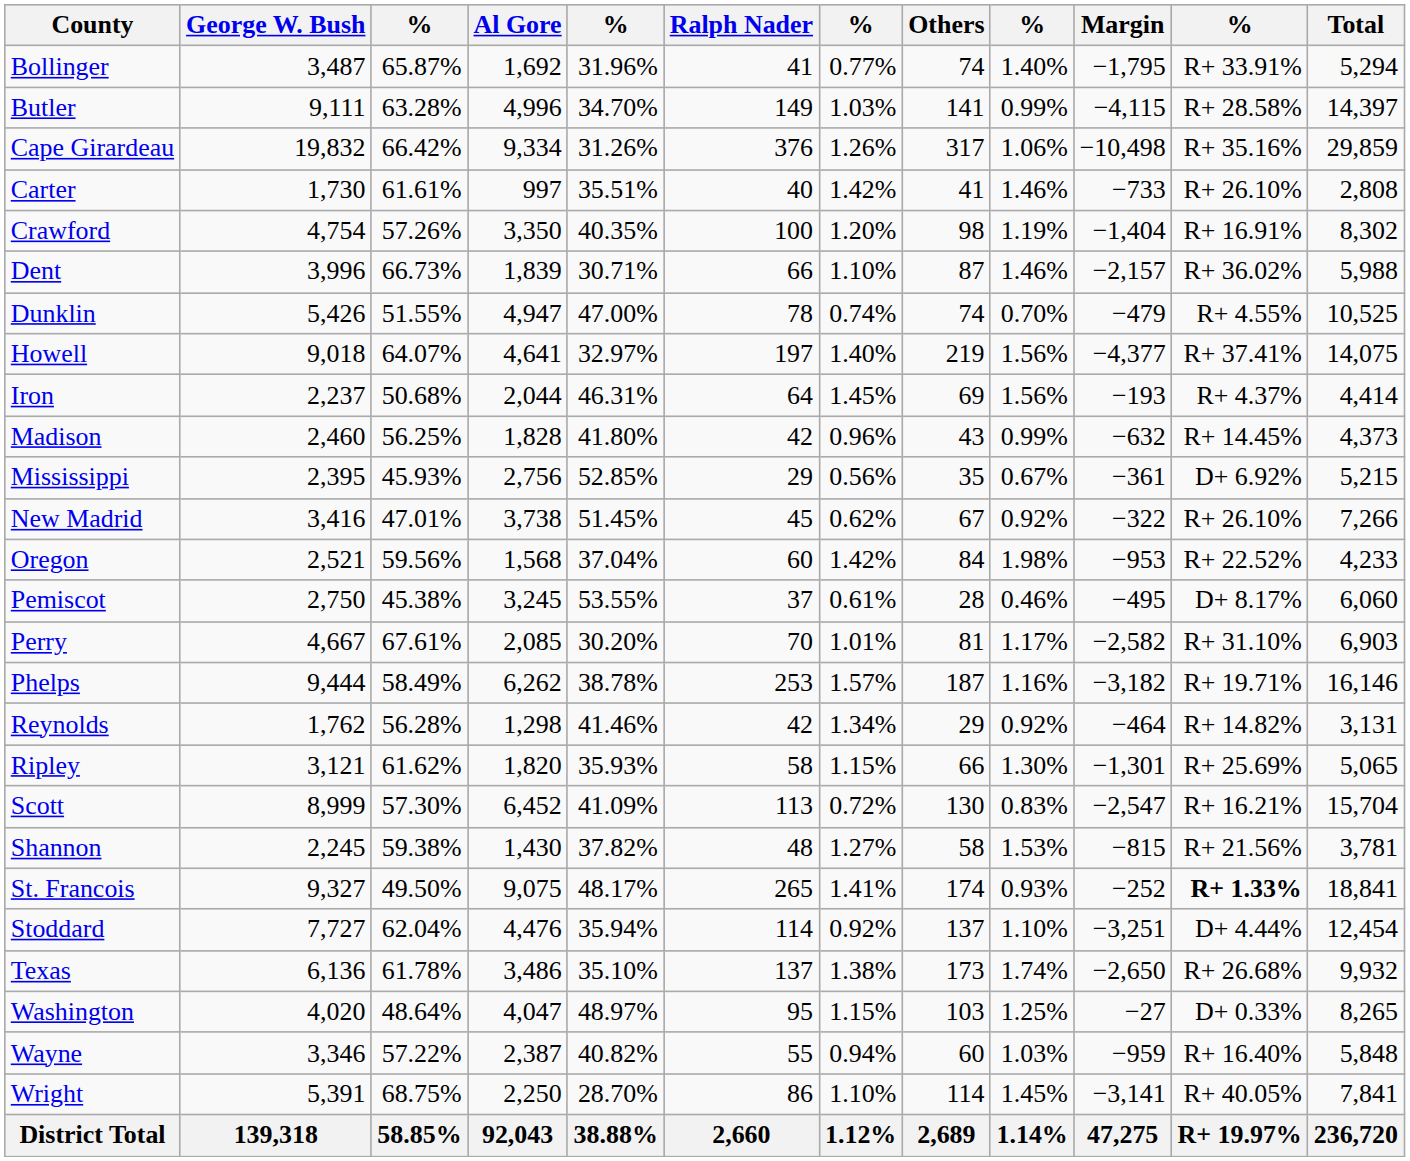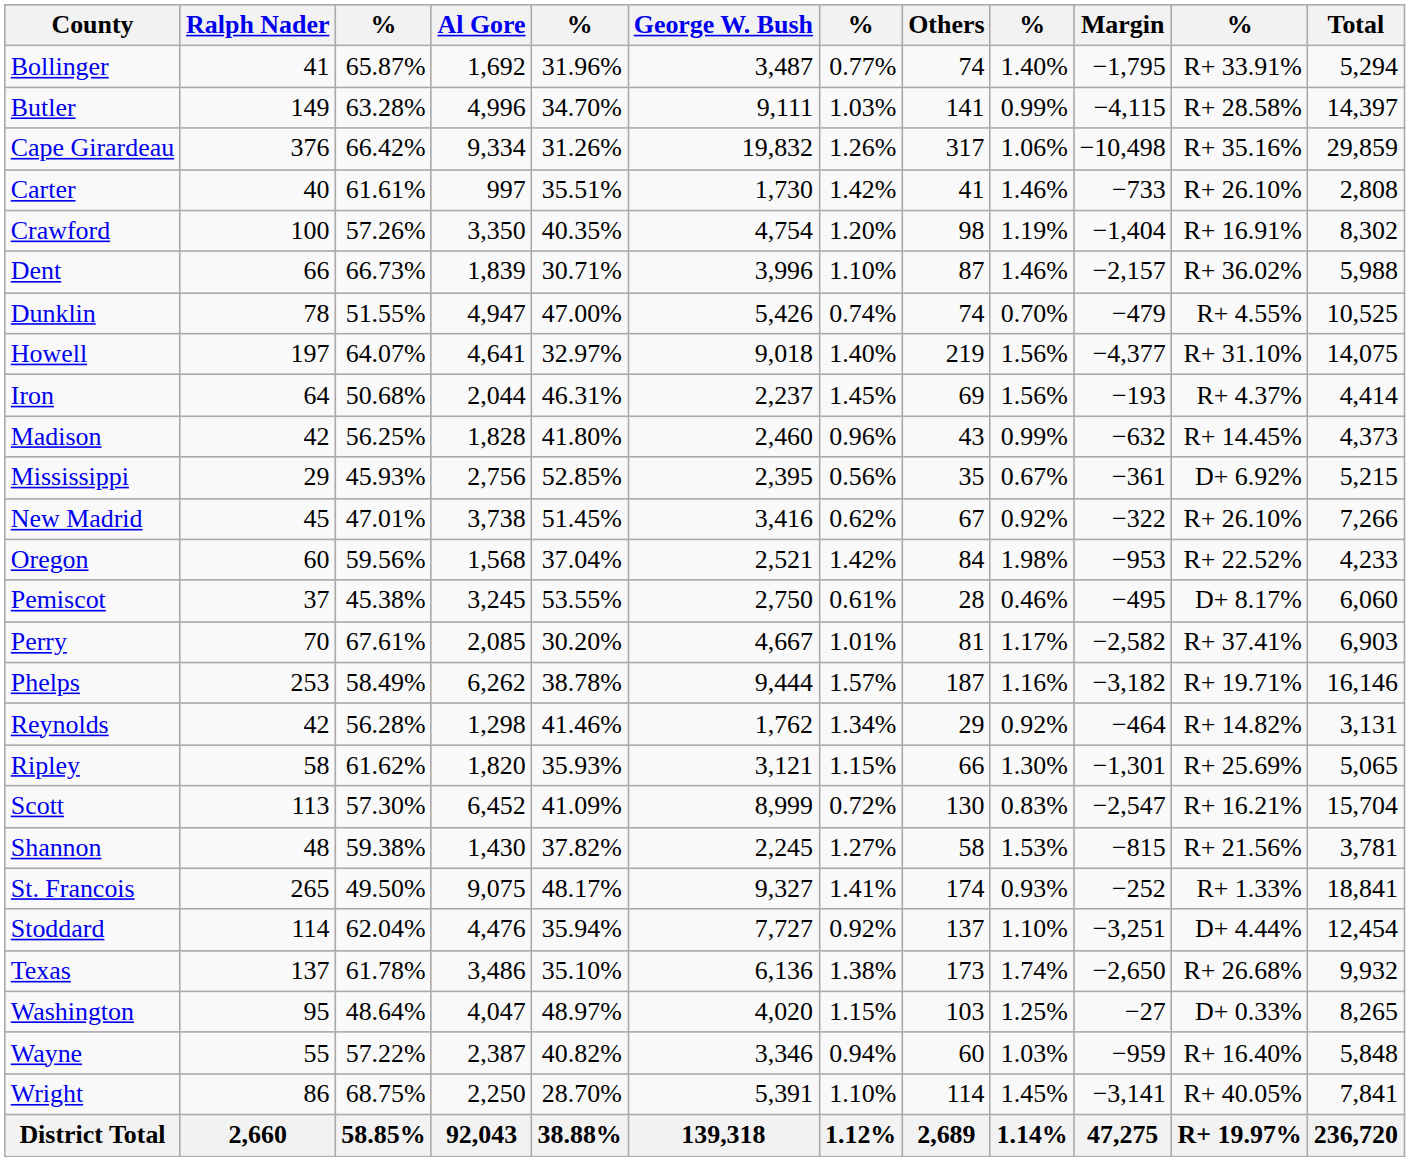columns swapped: George W. Bush <-> Ralph Nader
Howell | column 11: R+ 37.41% -> R+ 31.10%
Perry | column 11: R+ 31.10% -> R+ 37.41%
St. Francois | column 11: bold -> normal
